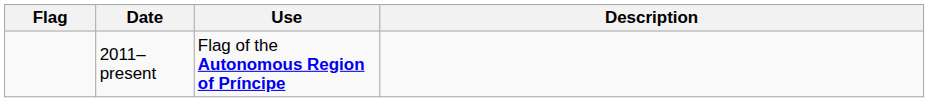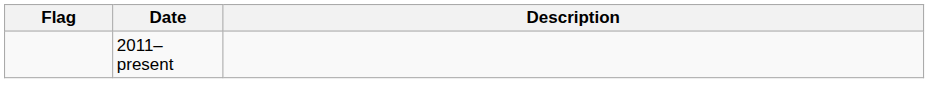- column: Use | Flag of the Autonomous Region of Príncipe
